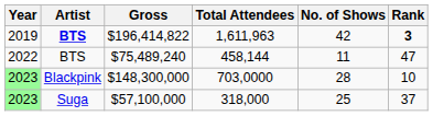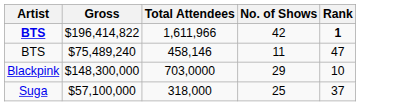- column: Year | 2019 | 2022 | 2023 | 2023
$196,414,822 | Total Attendees: 1,611,963 -> 1,611,966
$196,414,822 | Rank: 3 -> 1
$75,489,240 | Total Attendees: 458,144 -> 458,146
$148,300,000 | No. of Shows: 28 -> 29
